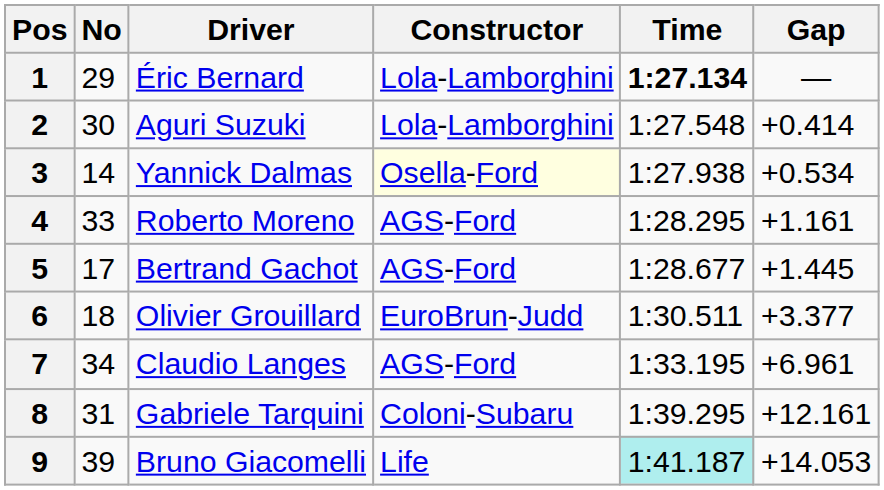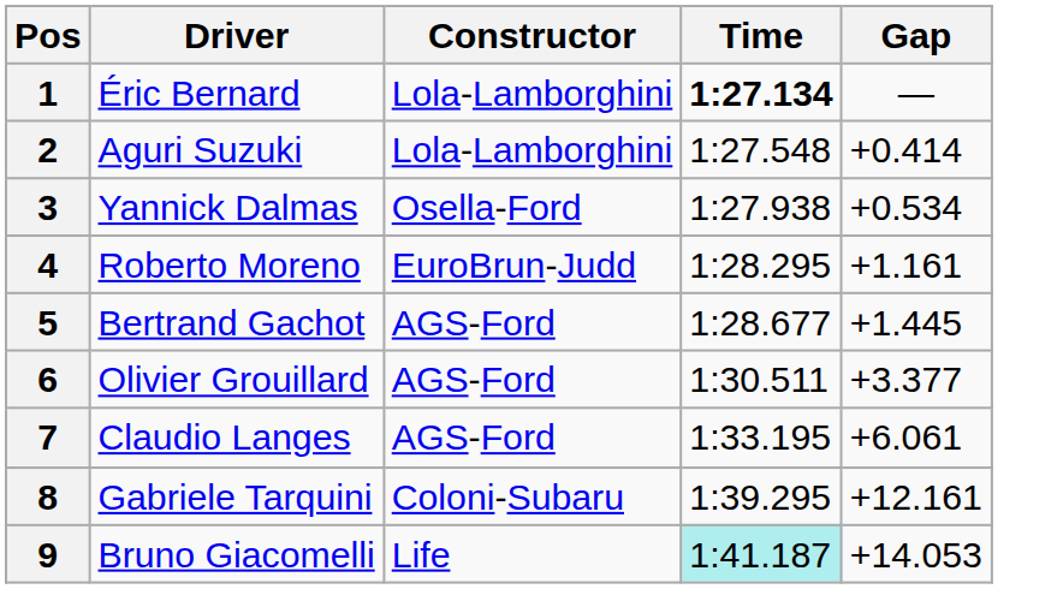- column: No | 29 | 30 | 14 | 33 | 17 | 18 | 34 | 31 | 39
3 | Constructor: lightyellow background -> no background
4 | Constructor: AGS-Ford -> EuroBrun-Judd
6 | Constructor: EuroBrun-Judd -> AGS-Ford
7 | Gap: +6.961 -> +6.061
